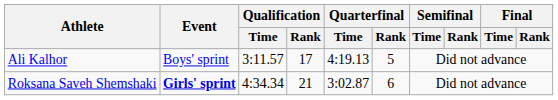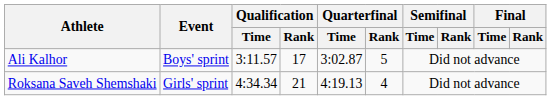Ali Kalhor | Quarterfinal / Time: 4:19.13 -> 3:02.87
Roksana Saveh Shemshaki | Event: bold -> normal
Roksana Saveh Shemshaki | Quarterfinal / Time: 3:02.87 -> 4:19.13
Roksana Saveh Shemshaki | Quarterfinal / Rank: 6 -> 4
